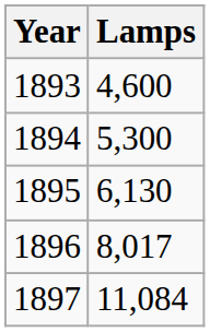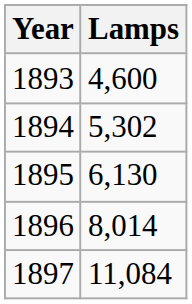1894 | Lamps: 5,300 -> 5,302
1896 | Lamps: 8,017 -> 8,014
